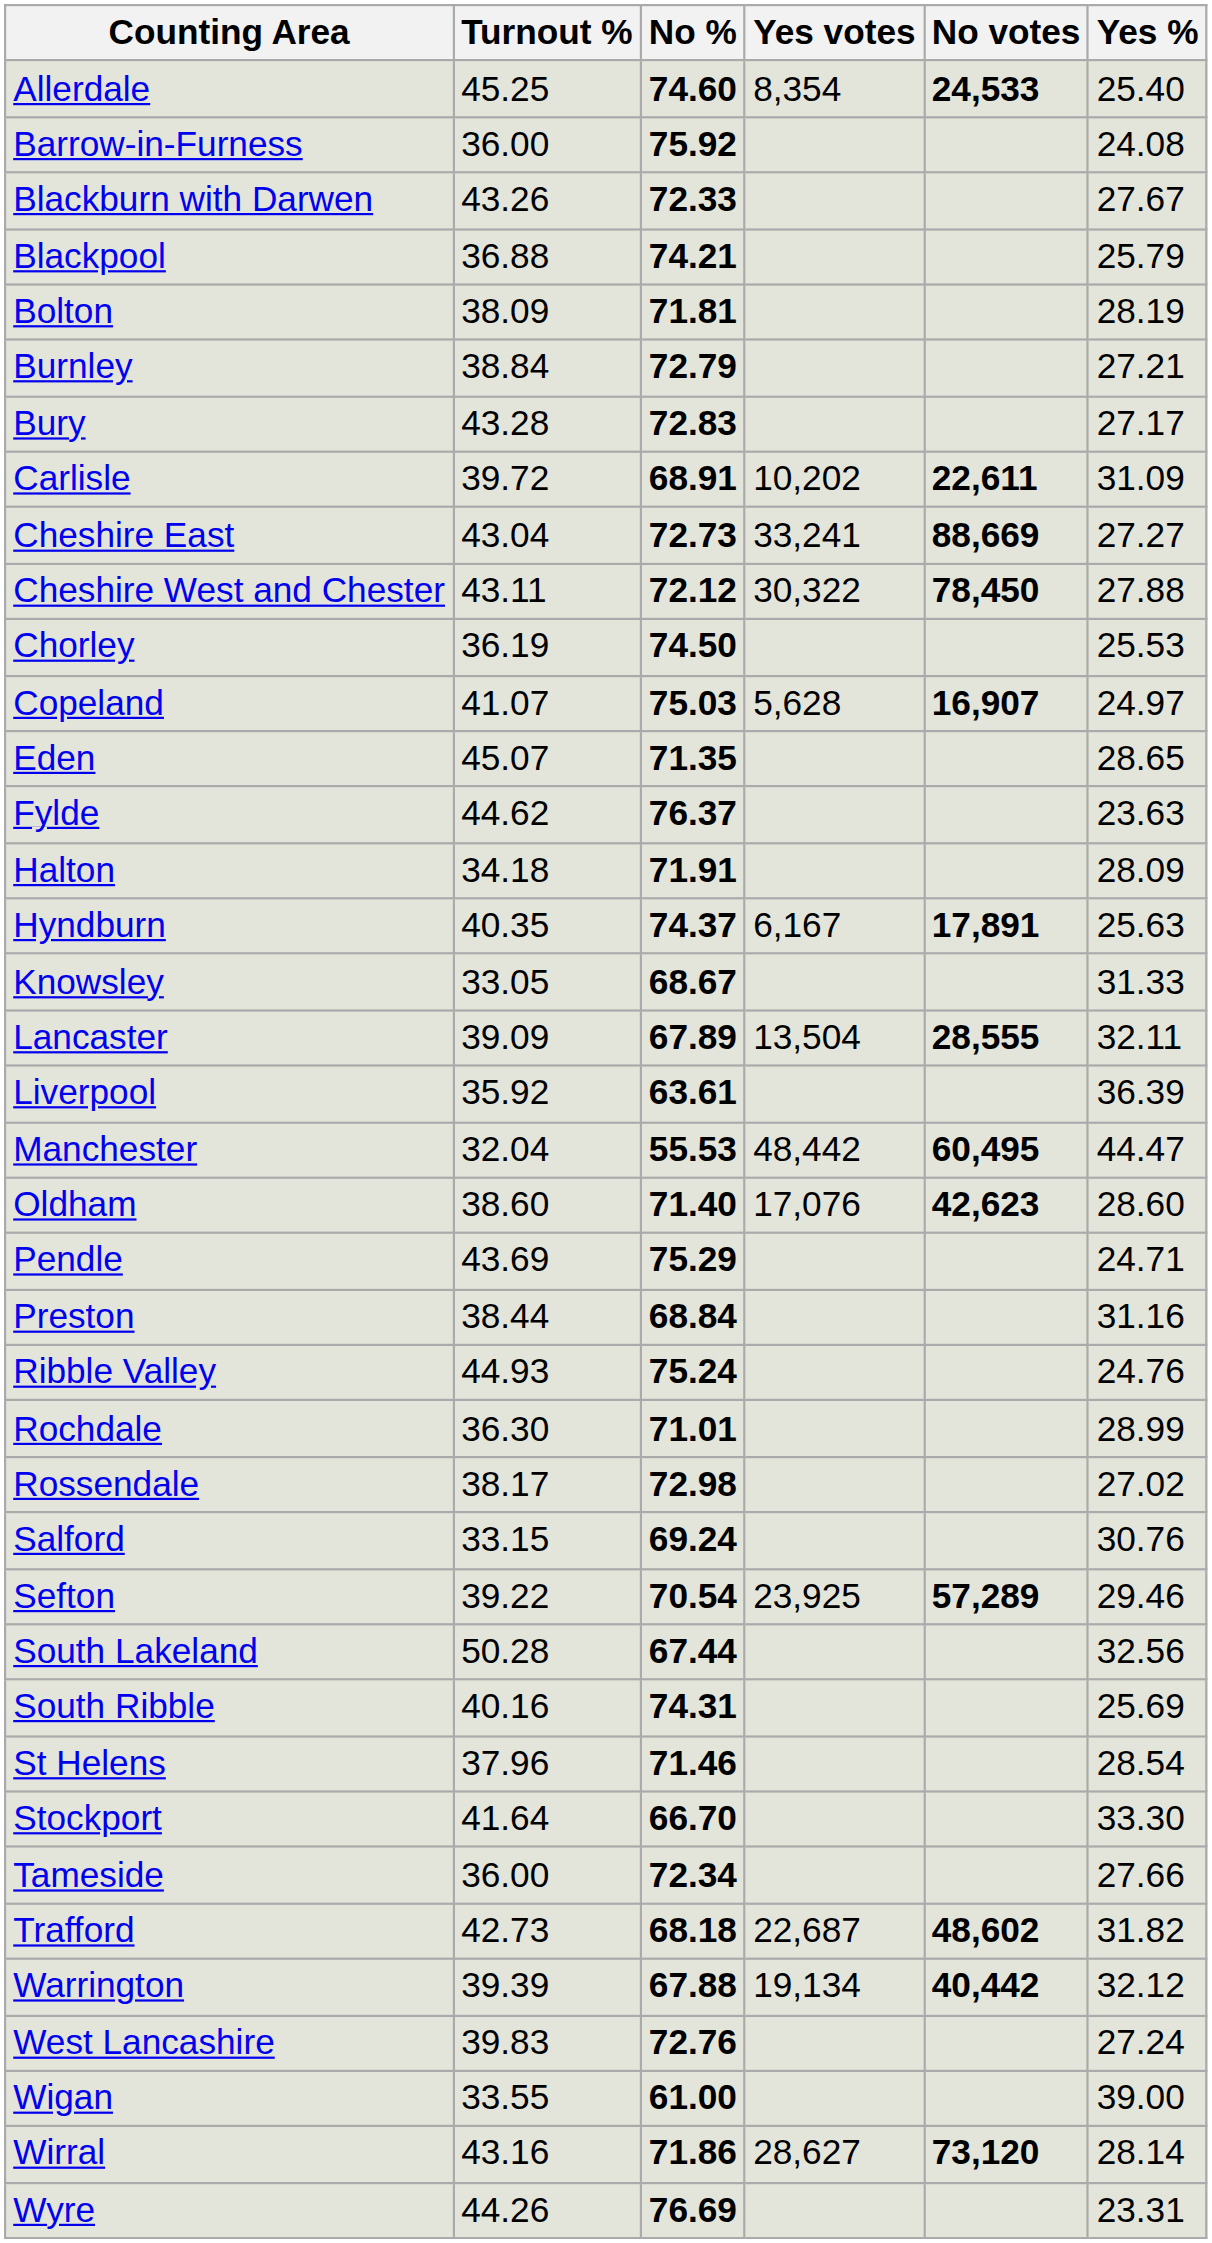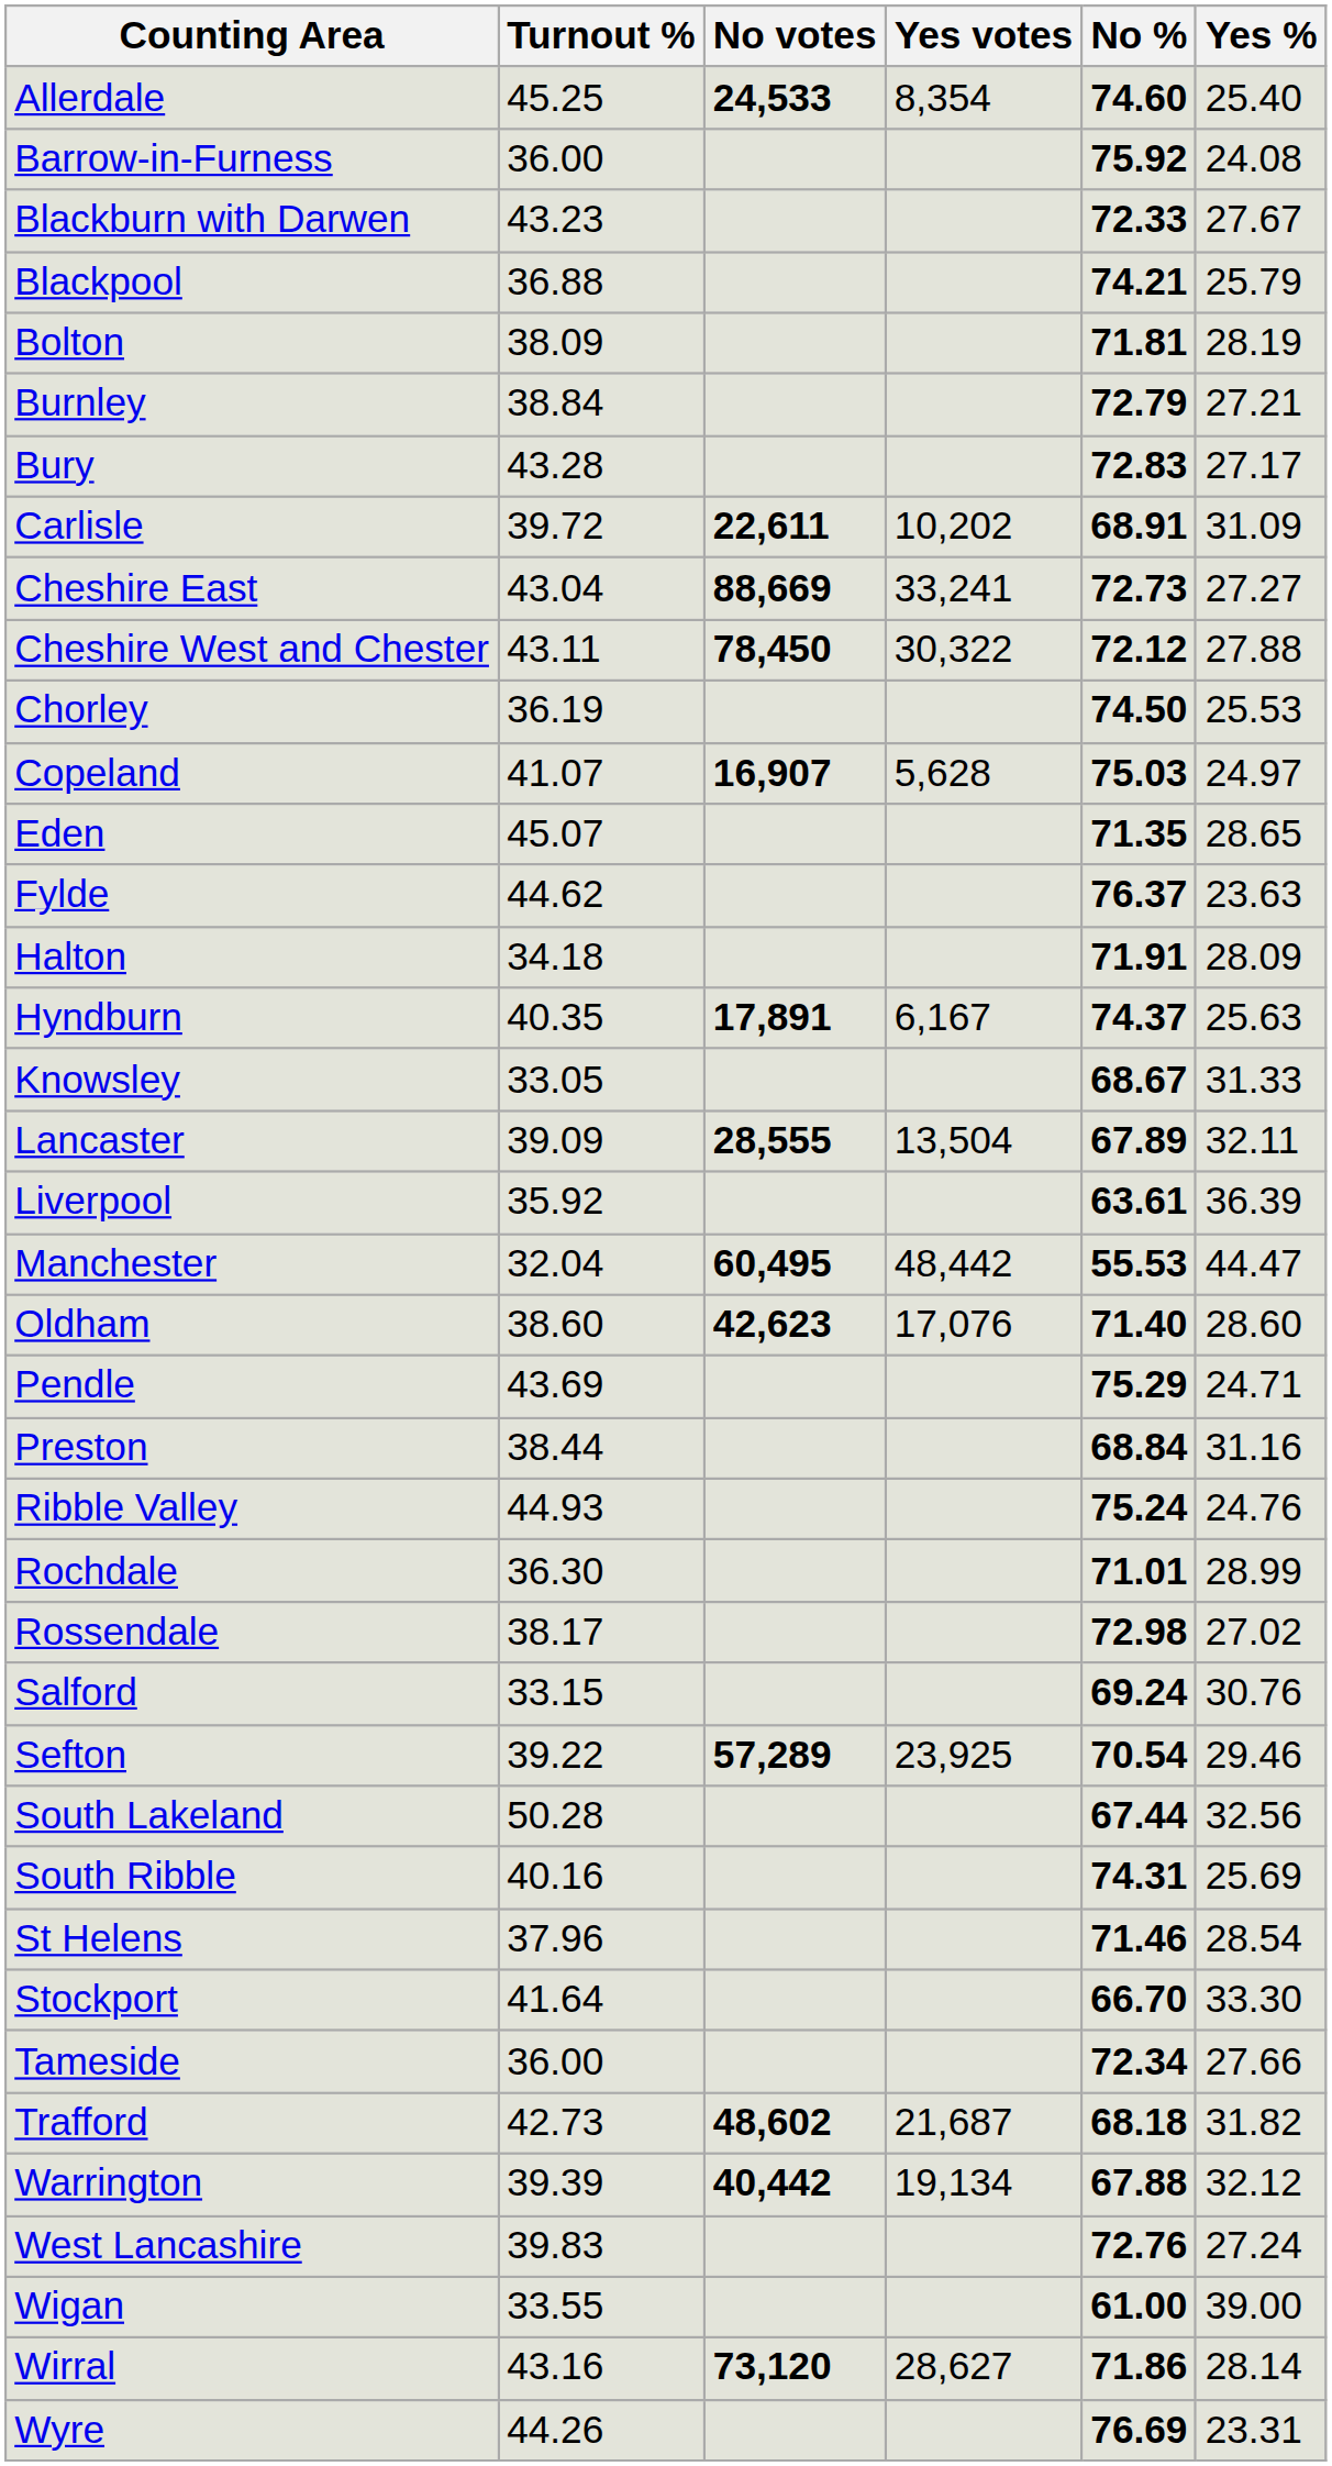columns swapped: No votes <-> No %
Blackburn with Darwen | Turnout %: 43.26 -> 43.23
Trafford | Yes votes: 22,687 -> 21,687
